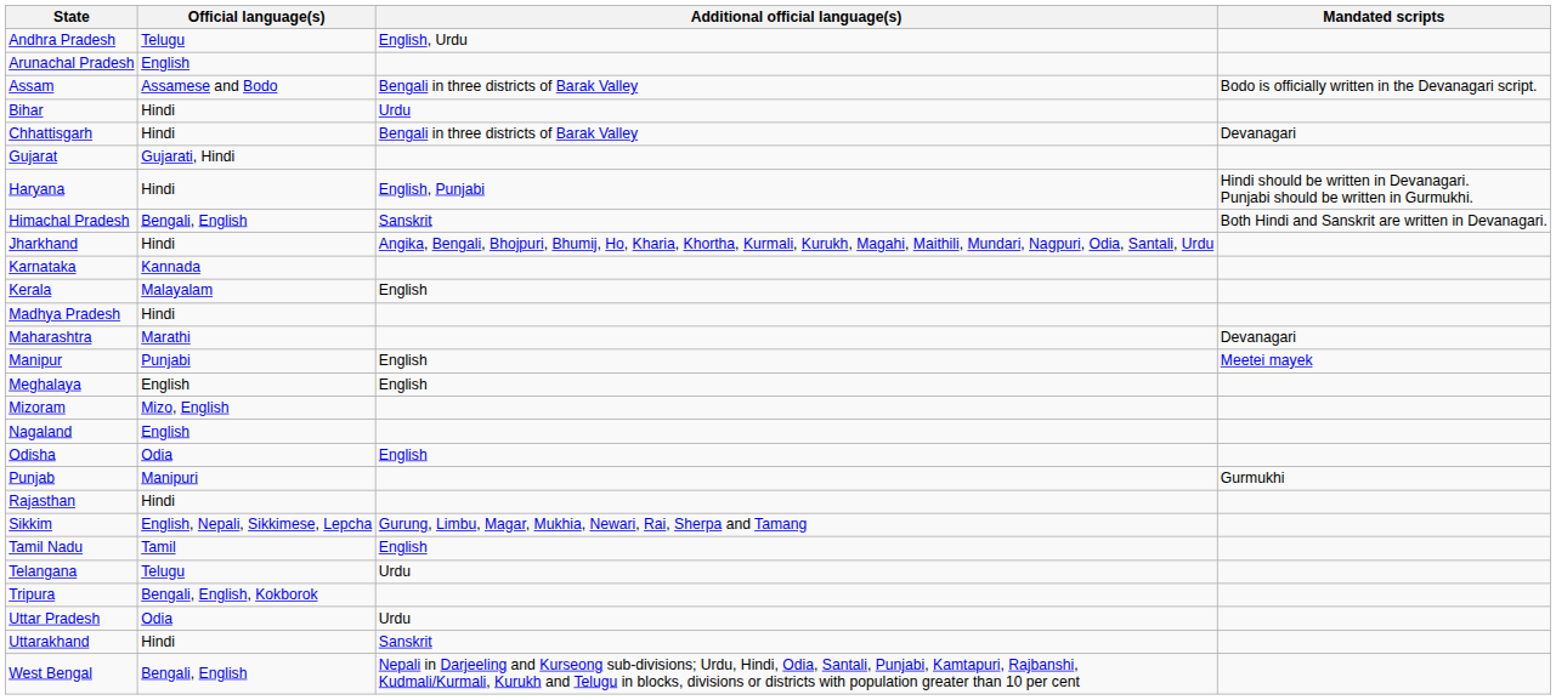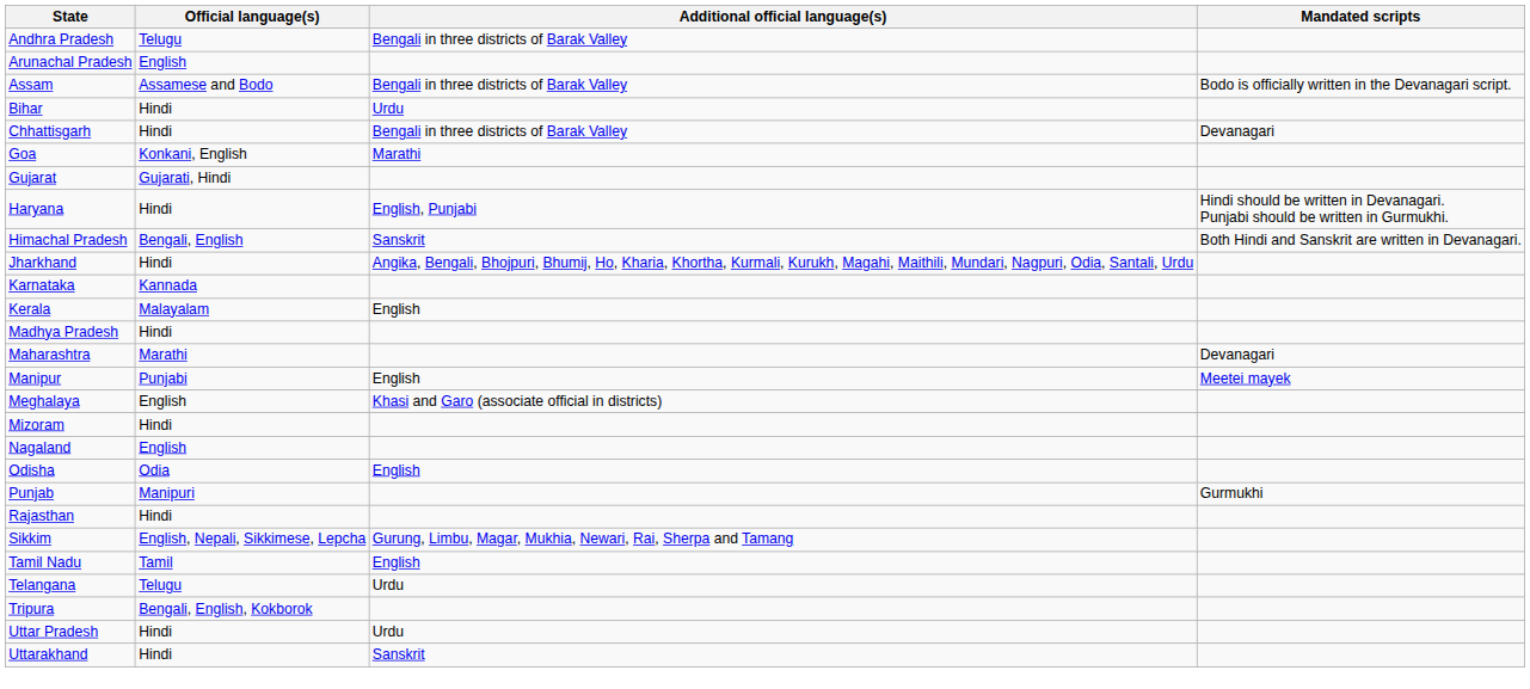Andhra Pradesh | Additional official language(s): English, Urdu -> Bengali in three districts of Barak Valley
+ row: Goa | Konkani, English | Marathi
Meghalaya | Additional official language(s): English -> Khasi and Garo (associate official in districts)
Mizoram | Official language(s): Mizo, English -> Hindi
Uttar Pradesh | Official language(s): Odia -> Hindi
- row: West Bengal | Bengali, English | Nepali in Darjeeling and Kurseong sub-divisions; Urdu, Hindi, Odia, Santali, Punjabi, Kamtapuri, Rajbanshi, Kudmali/Kurmali, Kurukh and Telugu in blocks, divisions or districts with population greater than 10 per cent
